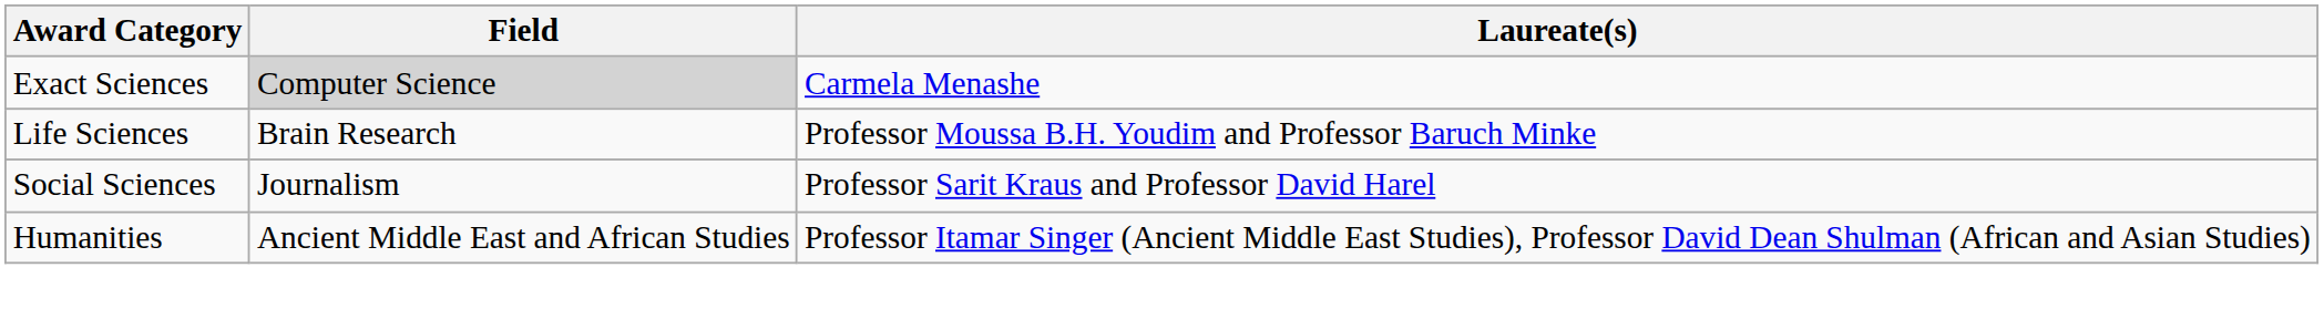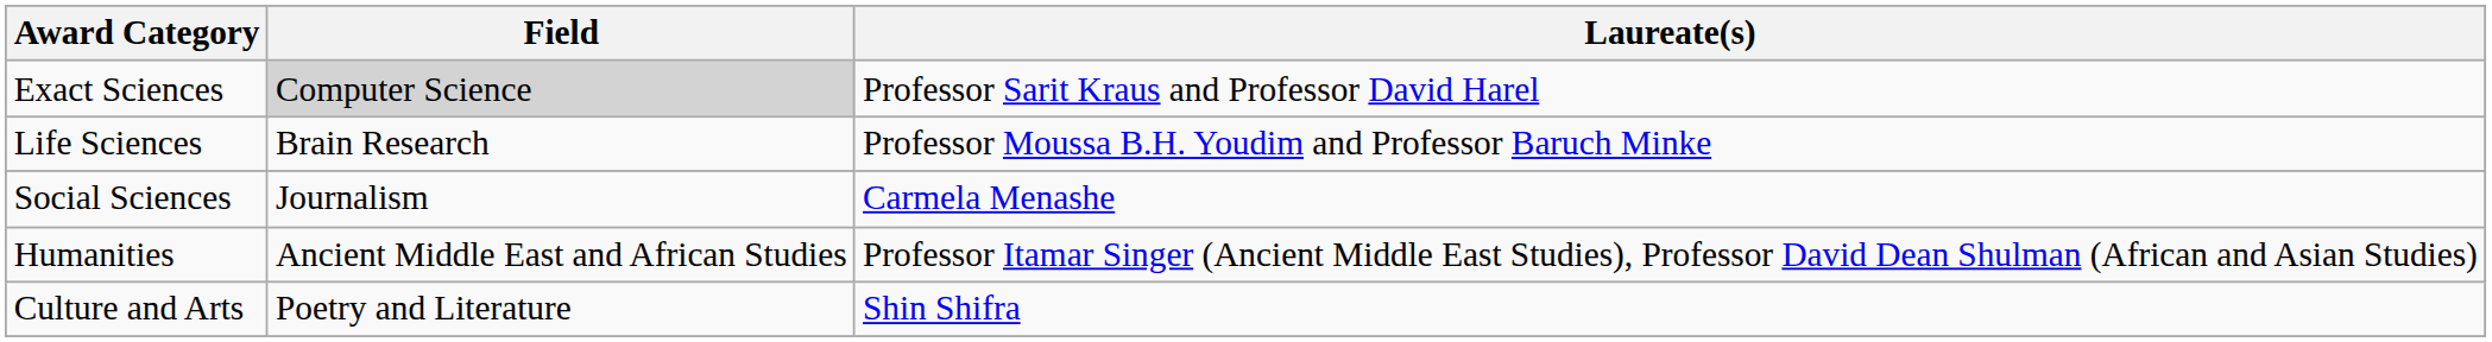Exact Sciences | Laureate(s): Carmela Menashe -> Professor Sarit Kraus and Professor David Harel
Social Sciences | Laureate(s): Professor Sarit Kraus and Professor David Harel -> Carmela Menashe
+ row: Culture and Arts | Poetry and Literature | Shin Shifra
